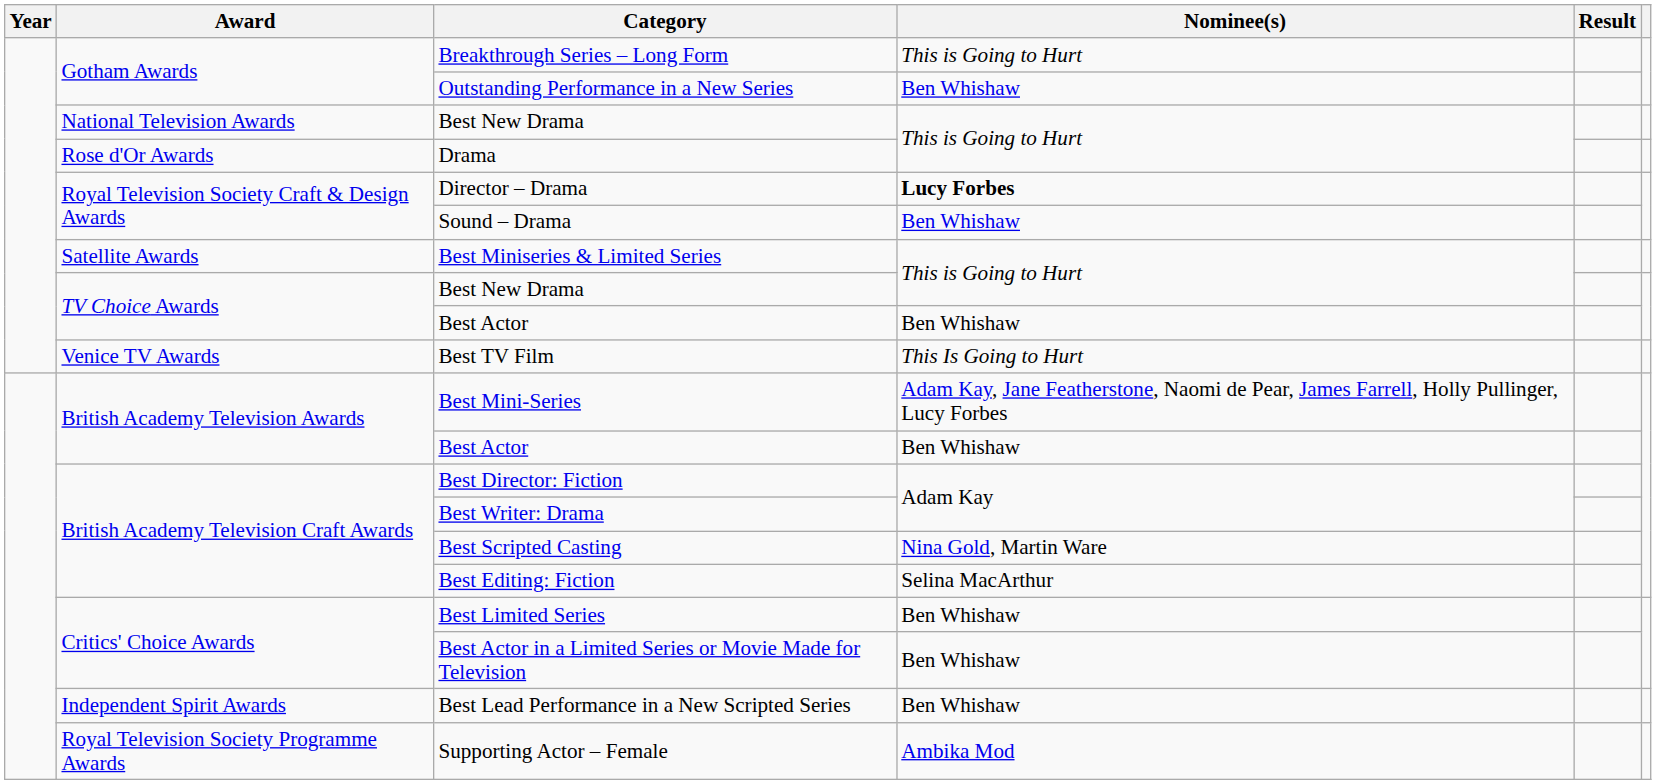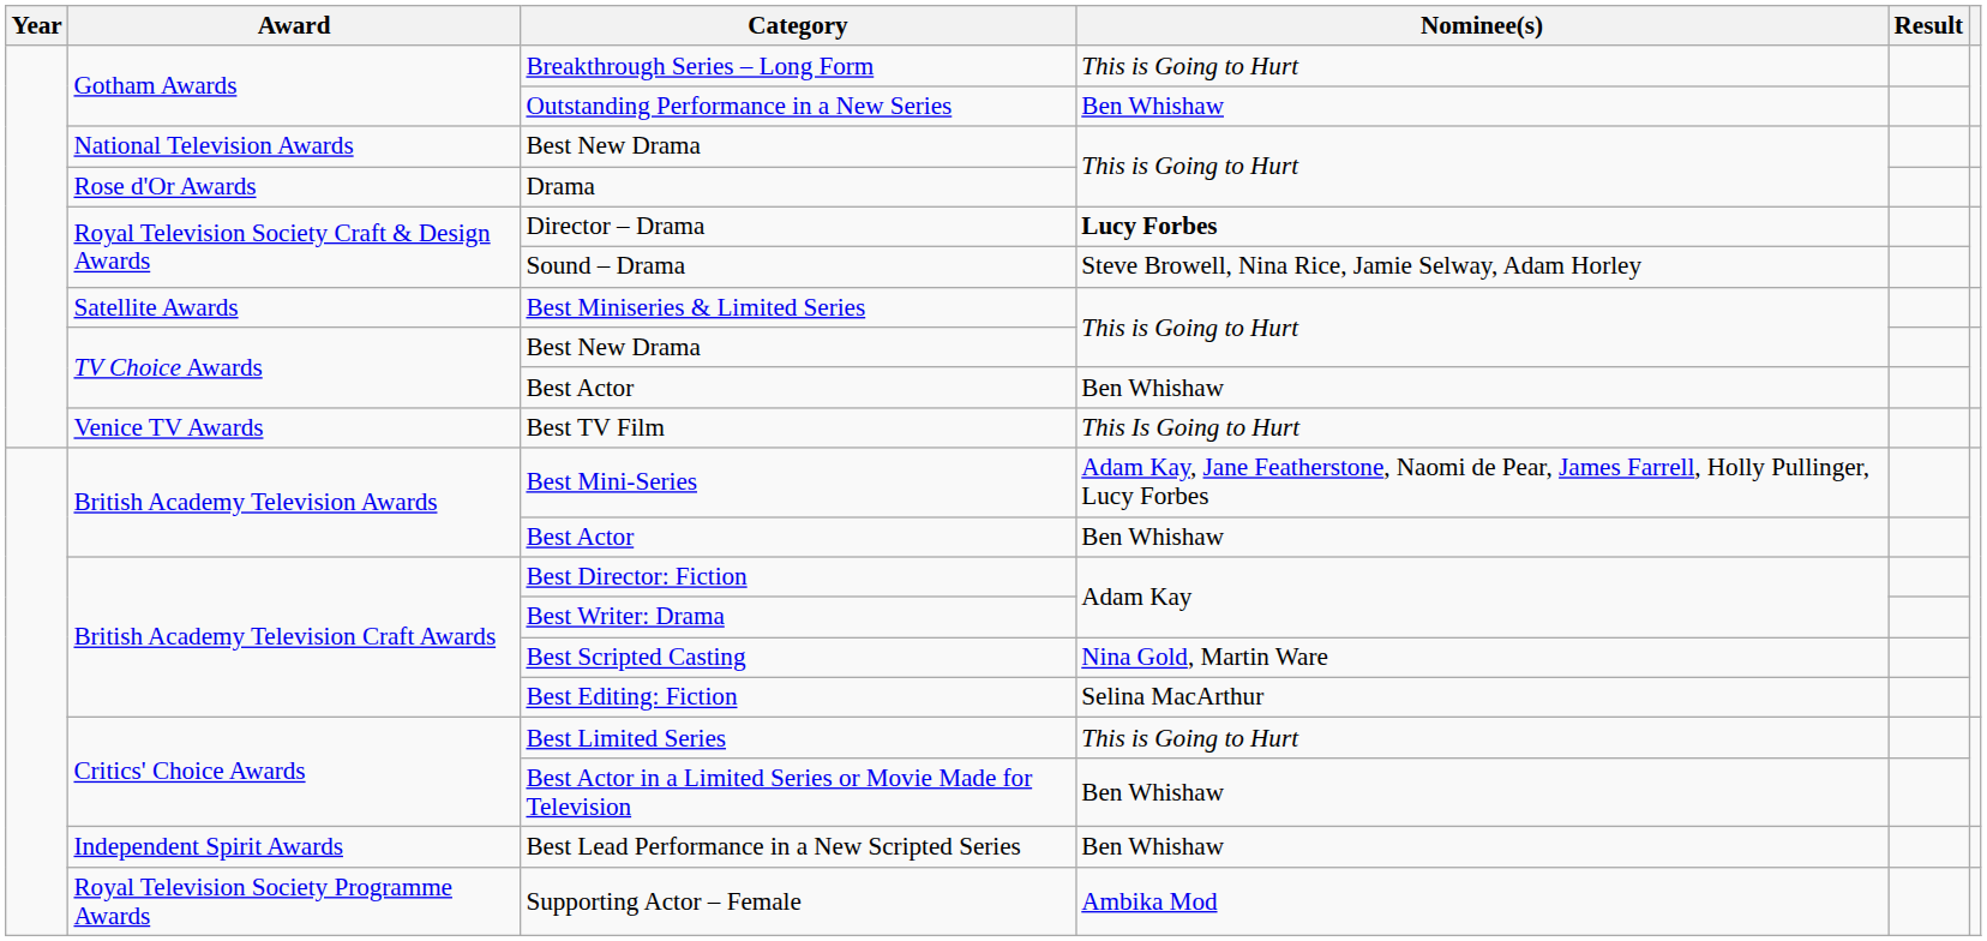Sound – Drama | Nominee(s): Ben Whishaw -> Steve Browell, Nina Rice, Jamie Selway, Adam Horley
Best Limited Series | Nominee(s): Ben Whishaw -> This is Going to Hurt
